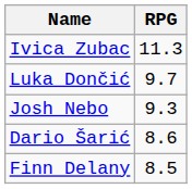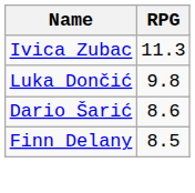Luka Dončić | RPG: 9.7 -> 9.8
- row: Josh Nebo | 9.3
